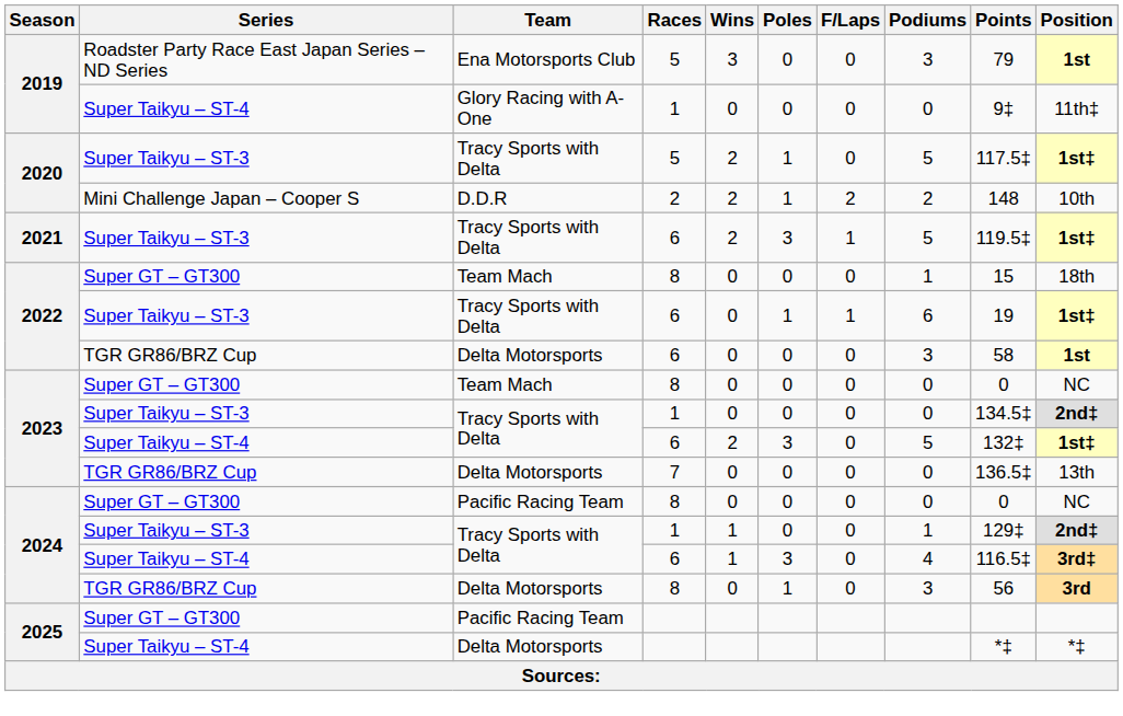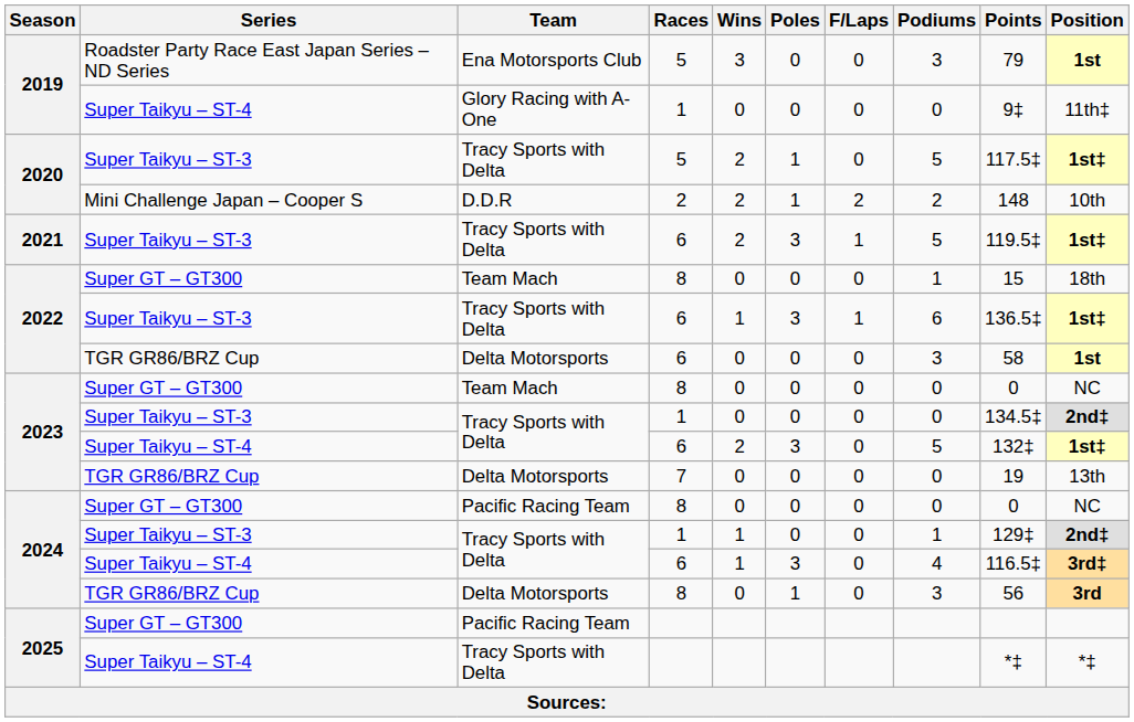2022 / Super Taikyu – ST-3 | Wins: 0 -> 1
2022 / Super Taikyu – ST-3 | Poles: 1 -> 3
2022 / Super Taikyu – ST-3 | Points: 19 -> 136.5‡
2023 / TGR GR86/BRZ Cup | Points: 136.5‡ -> 19
2025 / Super Taikyu – ST-4 | Team: Delta Motorsports -> Tracy Sports with Delta
